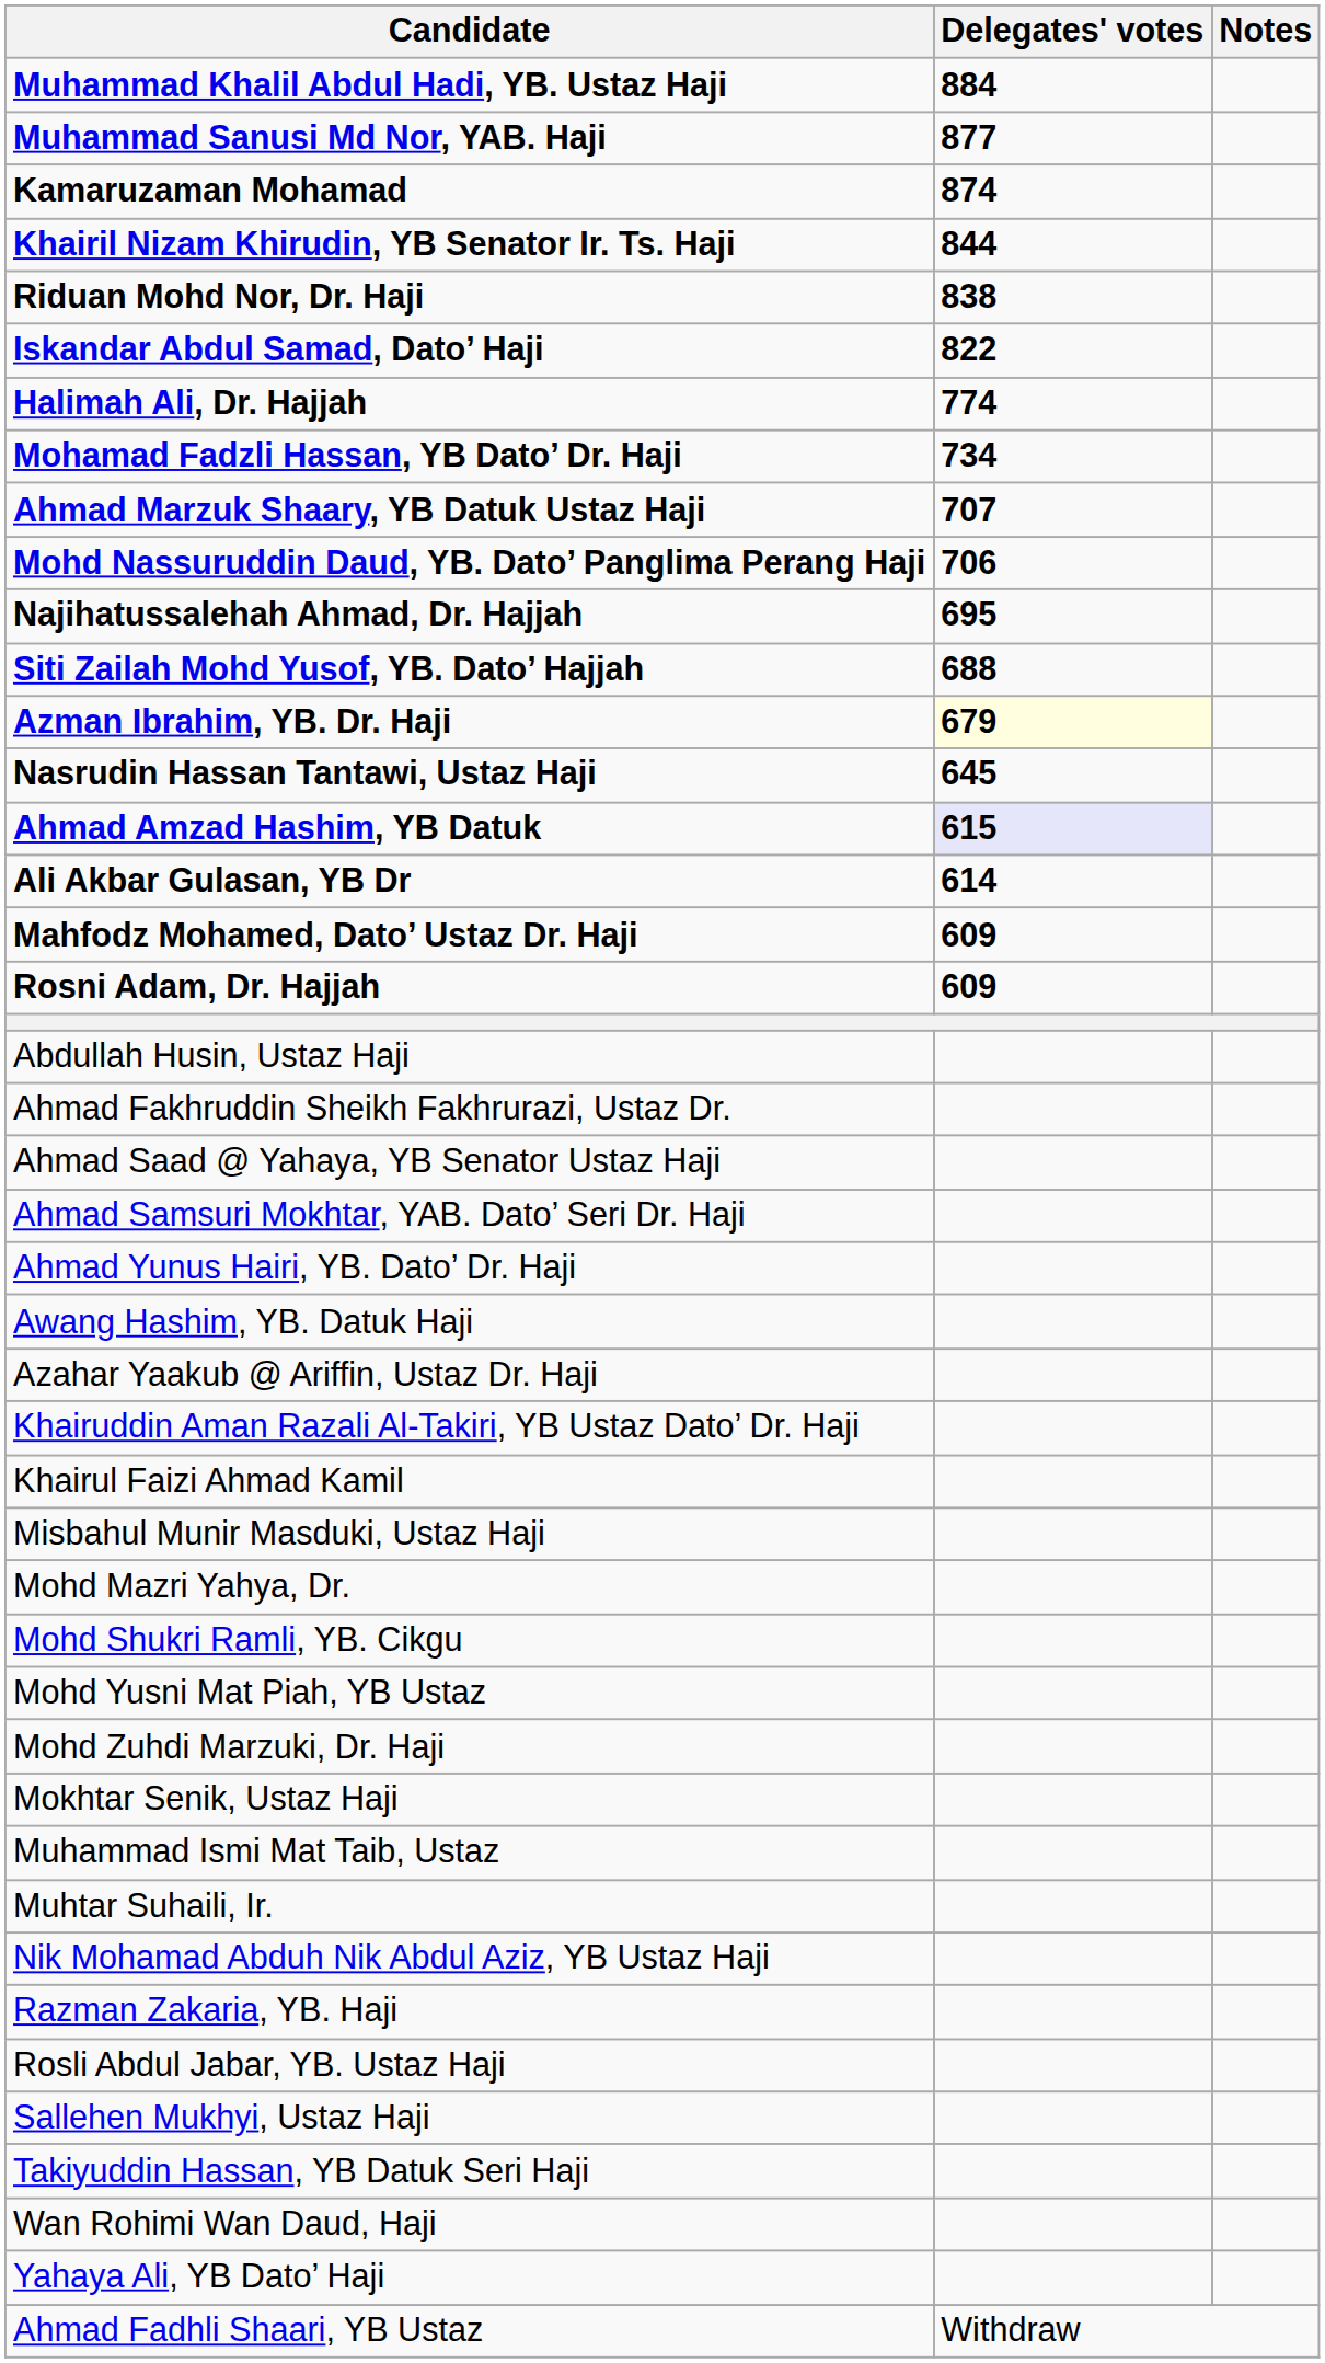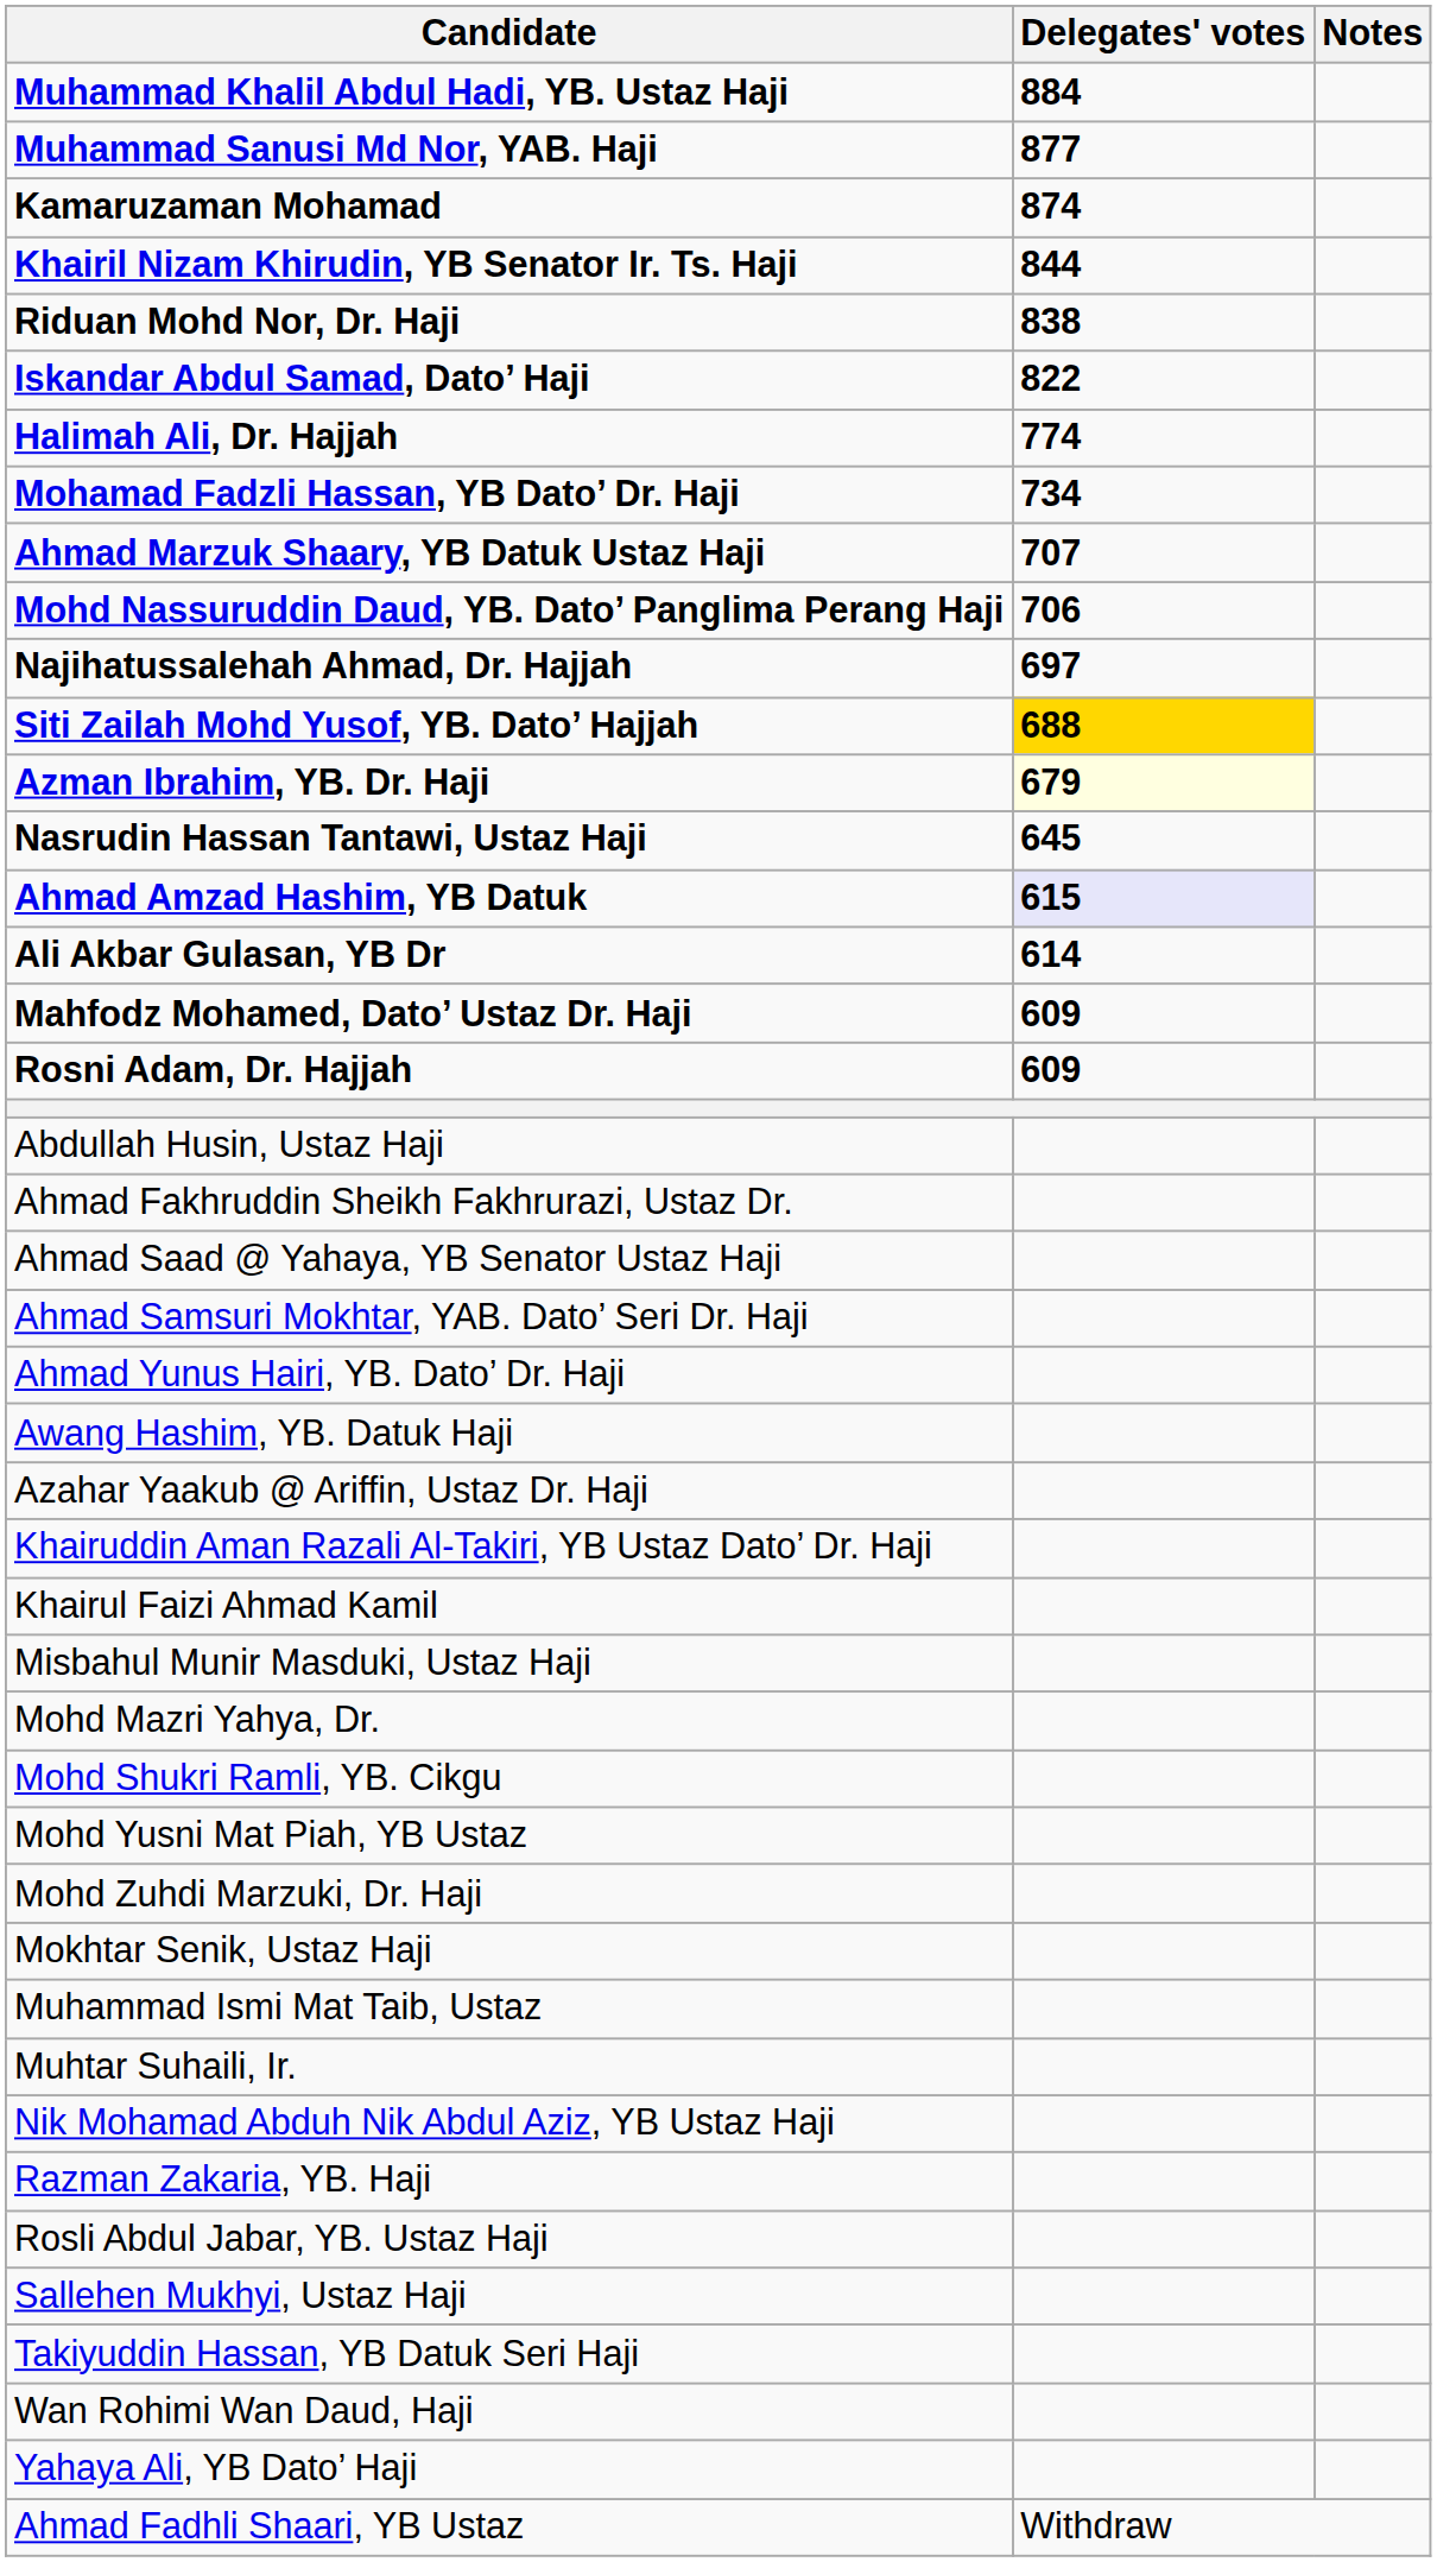Najihatussalehah Ahmad, Dr. Hajjah | Delegates' votes: 695 -> 697
Siti Zailah Mohd Yusof, YB. Dato’ Hajjah | Delegates' votes: no background -> gold background
